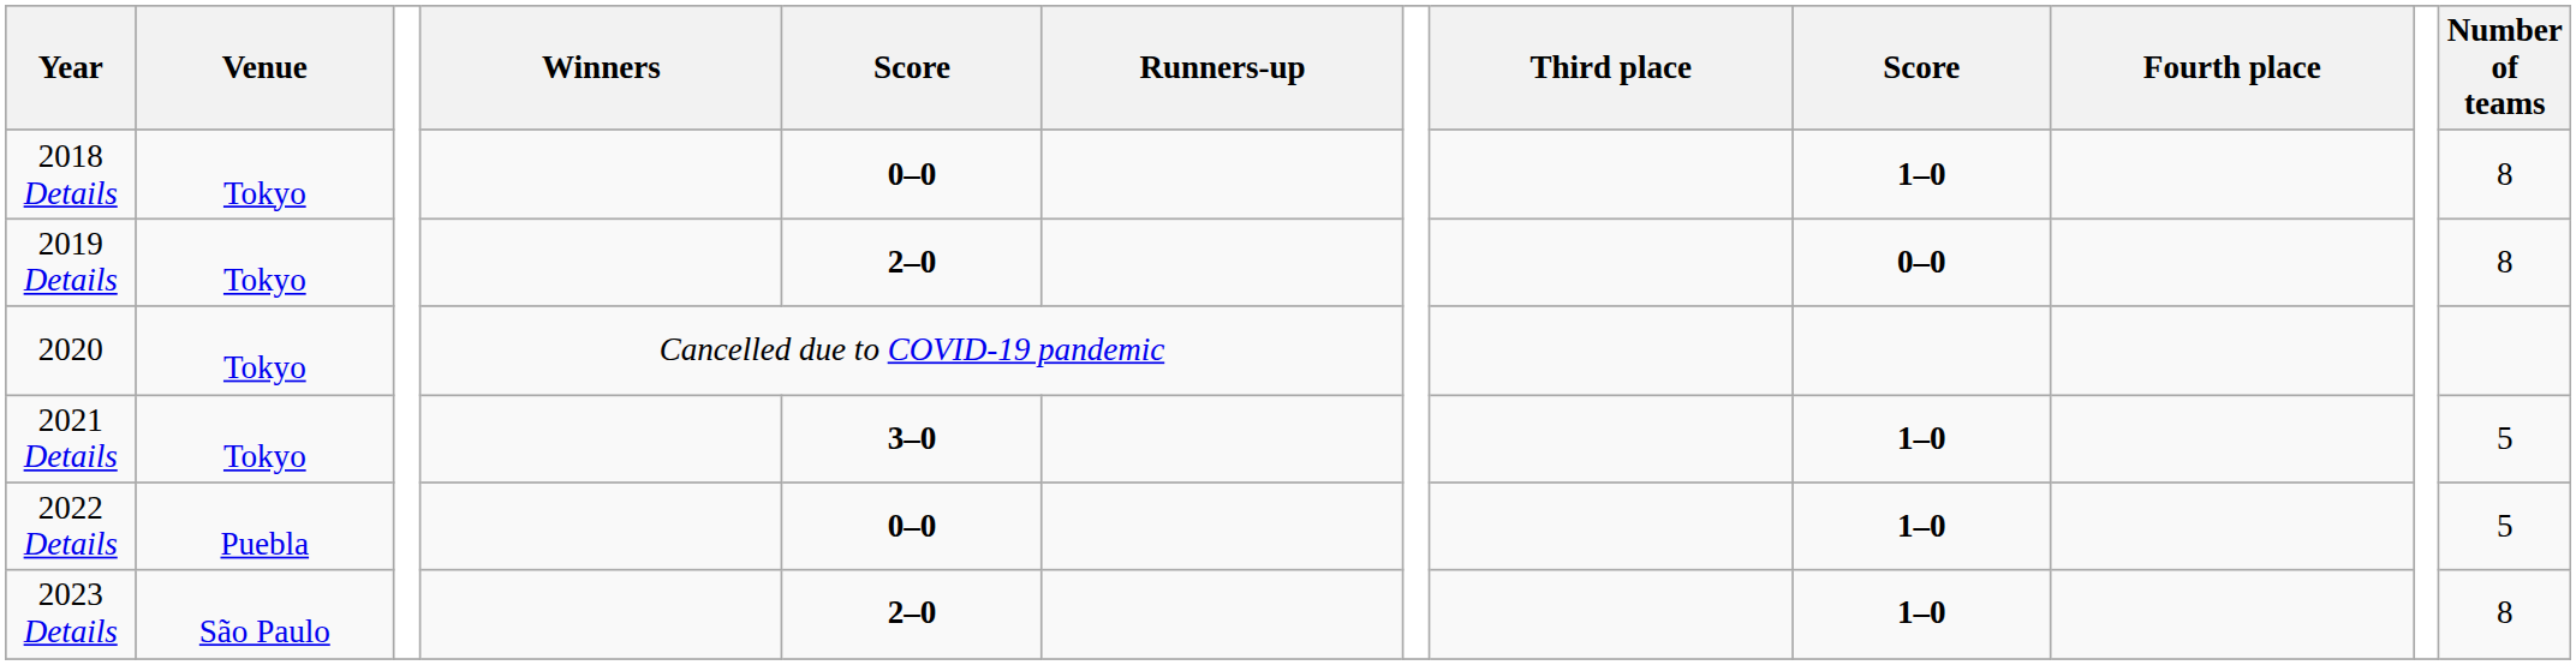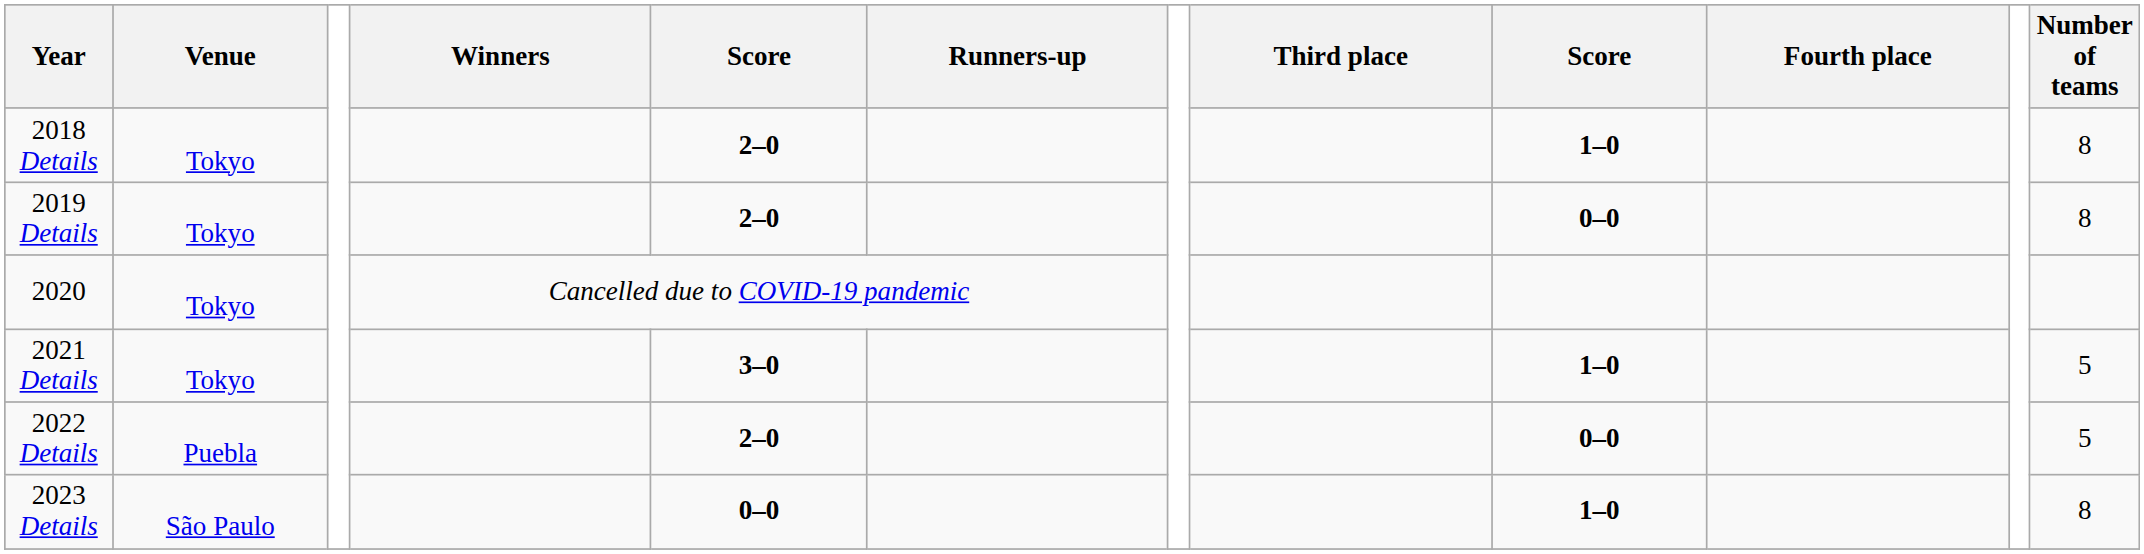2018 Details | column 5: 0–0 -> 2–0
2022 Details | column 5: 0–0 -> 2–0
2022 Details | column 9: 1–0 -> 0–0
2023 Details | column 5: 2–0 -> 0–0
